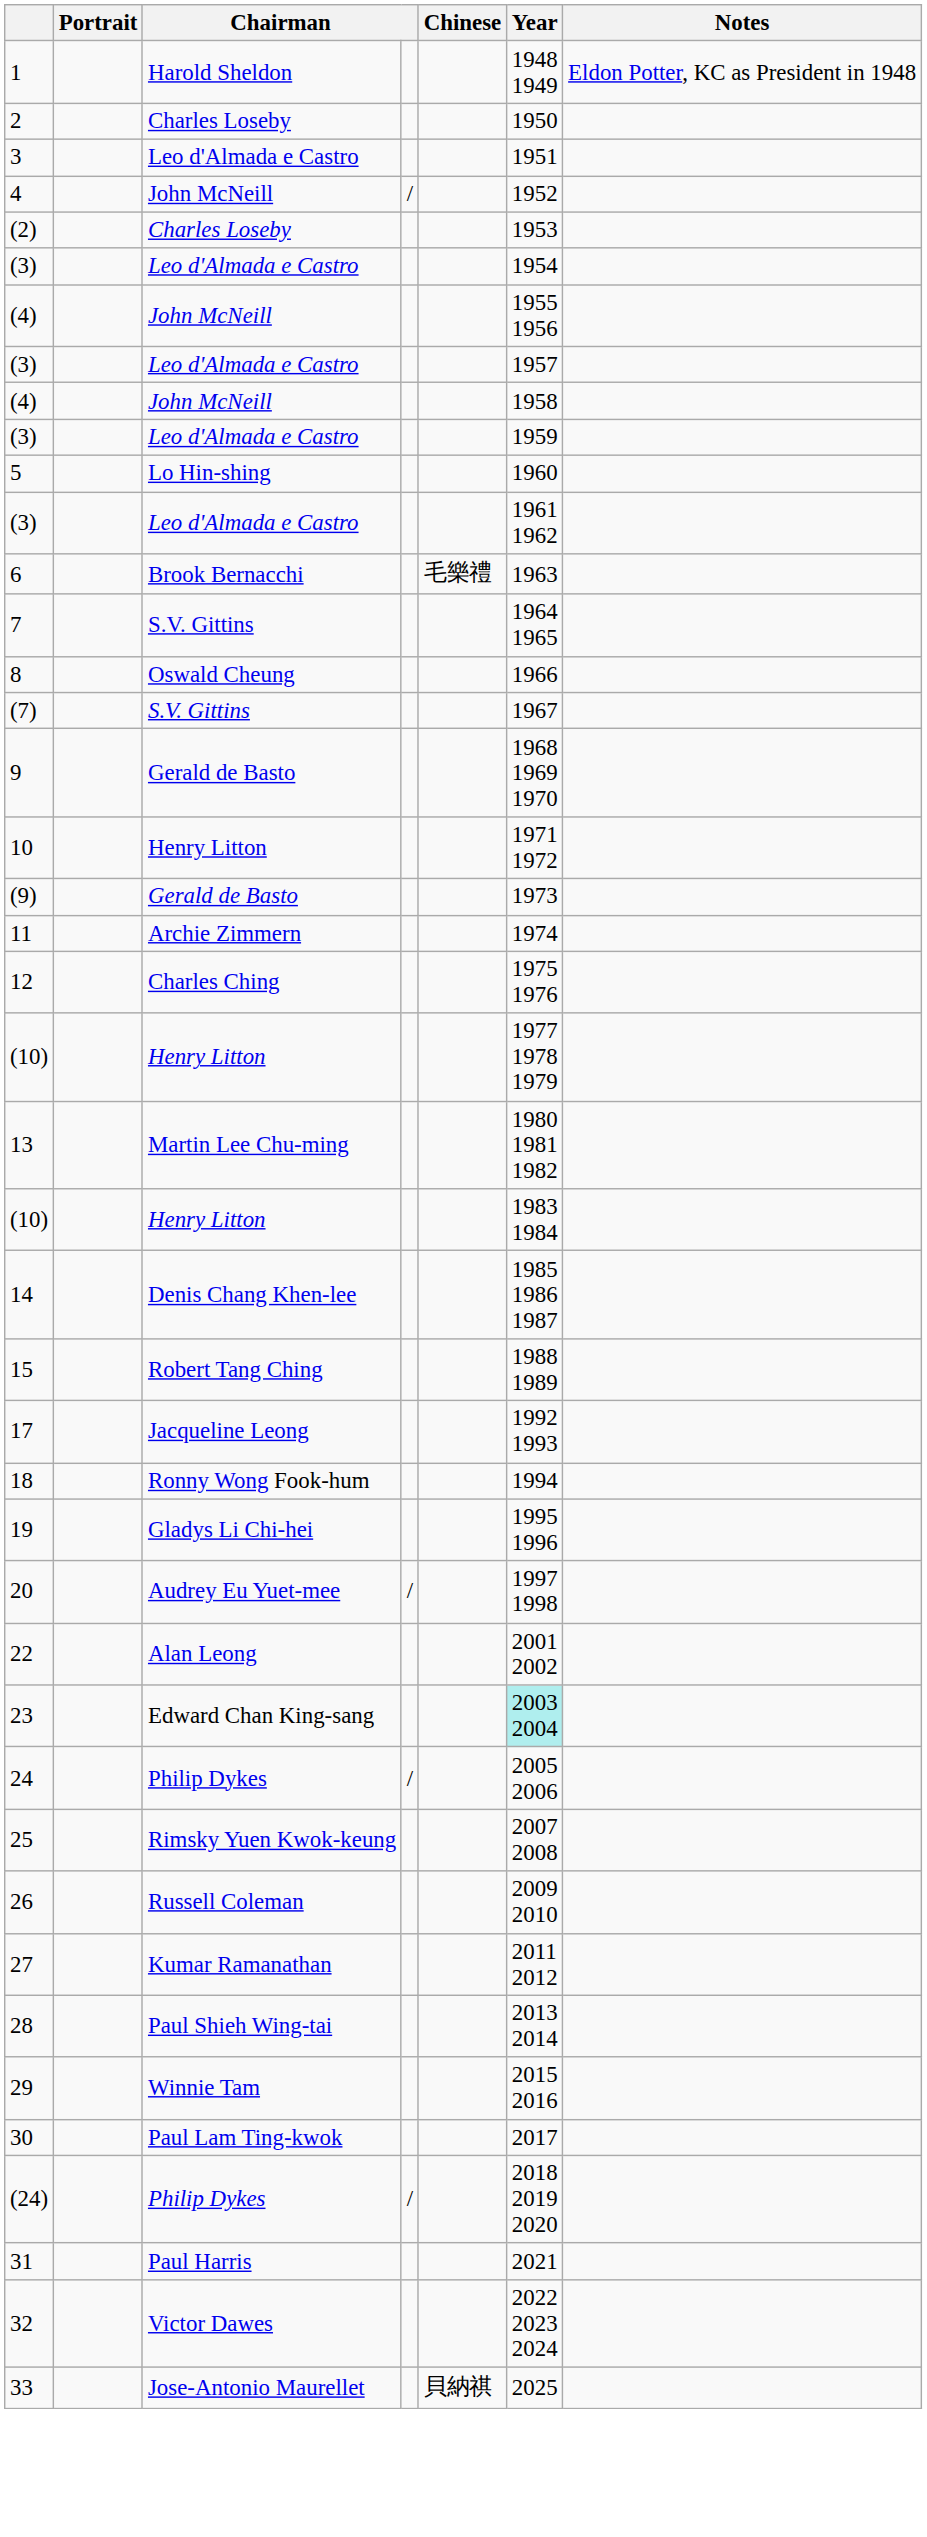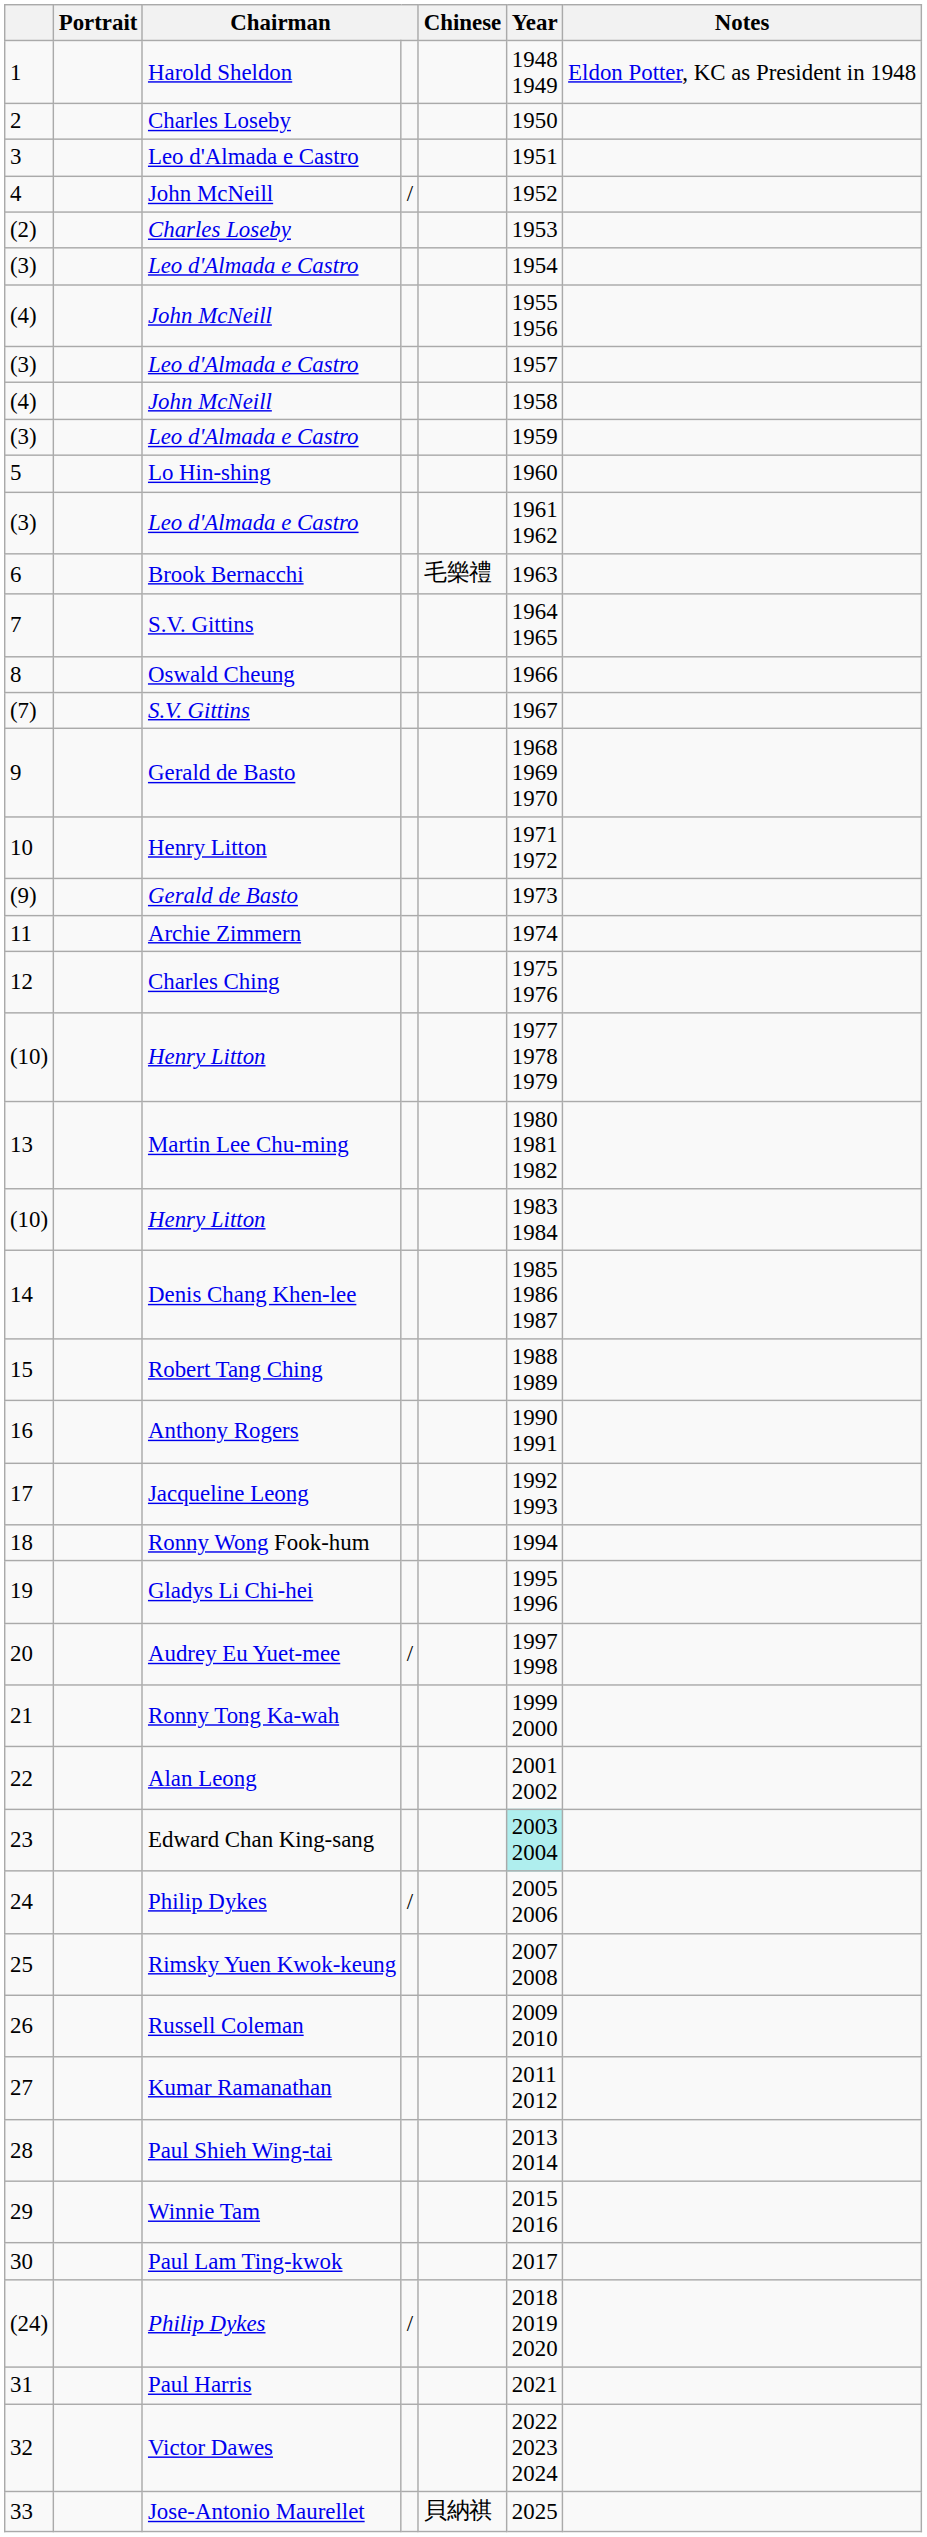+ row: 16 | Anthony Rogers | 1990 1991
+ row: 21 | Ronny Tong Ka-wah | 1999 2000
